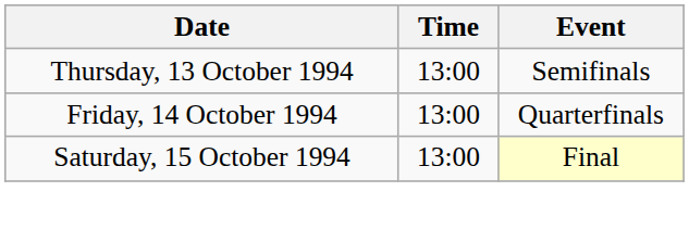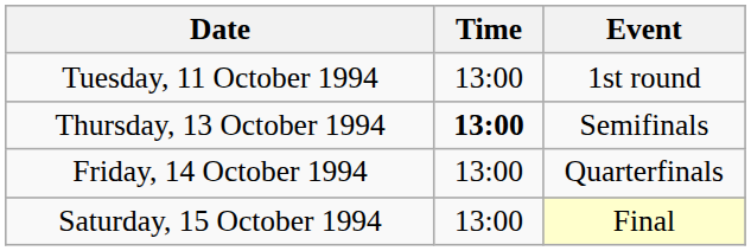+ row: Tuesday, 11 October 1994 | 13:00 | 1st round
Thursday, 13 October 1994 | Time: normal -> bold
